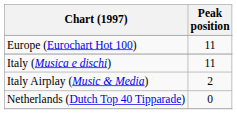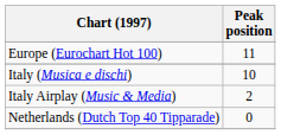Italy (Musica e dischi) | Peak position: 11 -> 10
